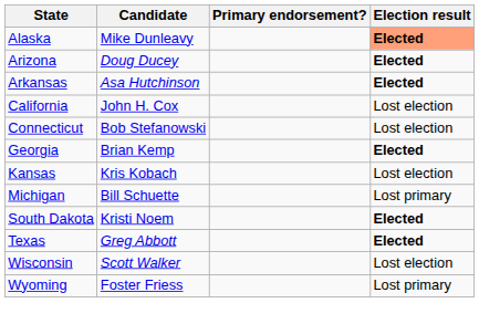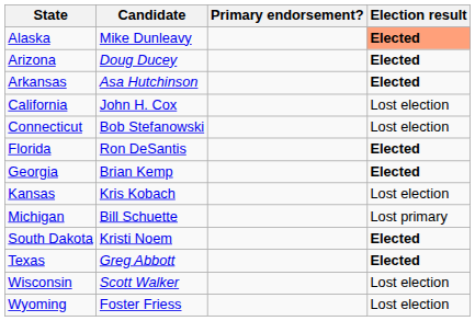+ row: Florida | Ron DeSantis | Elected
Wyoming | Election result: Lost primary -> Lost election
